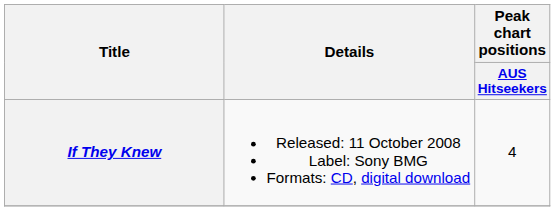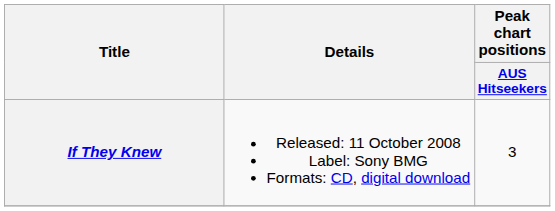If They Knew | Peak chart positions / AUS Hitseekers: 4 -> 3
